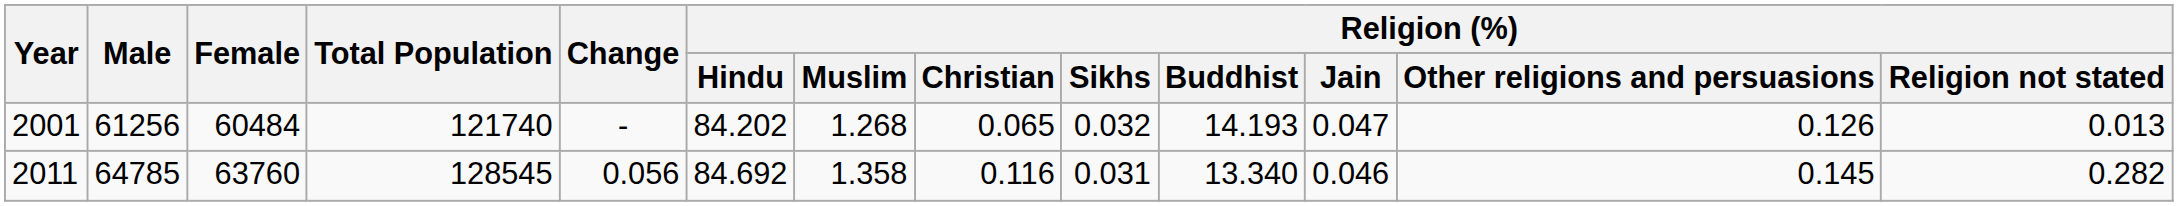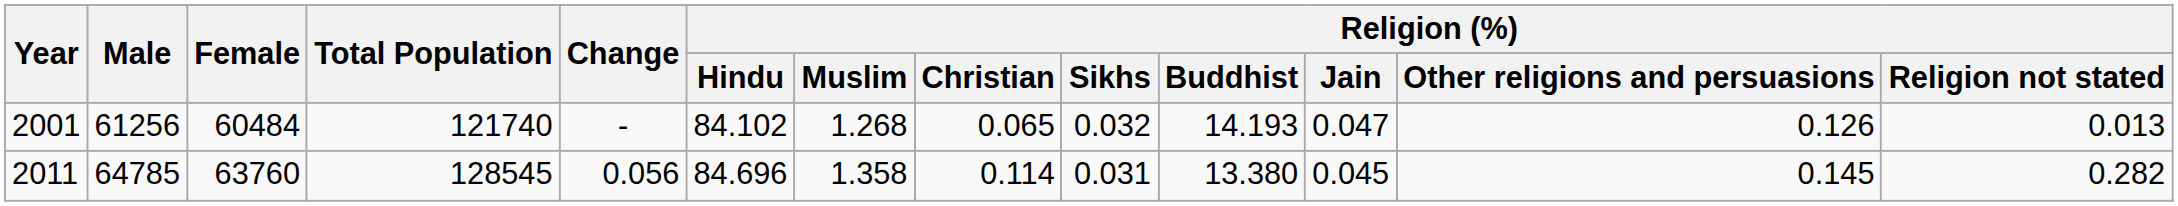2001 | Religion (%) / Hindu: 84.202 -> 84.102
2011 | Religion (%) / Hindu: 84.692 -> 84.696
2011 | Religion (%) / Christian: 0.116 -> 0.114
2011 | Religion (%) / Buddhist: 13.340 -> 13.380
2011 | Religion (%) / Jain: 0.046 -> 0.045
